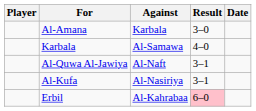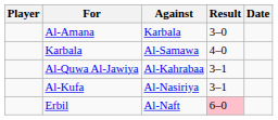Al-Quwa Al-Jawiya | Against: Al-Naft -> Al-Kahrabaa
Erbil | Against: Al-Kahrabaa -> Al-Naft
